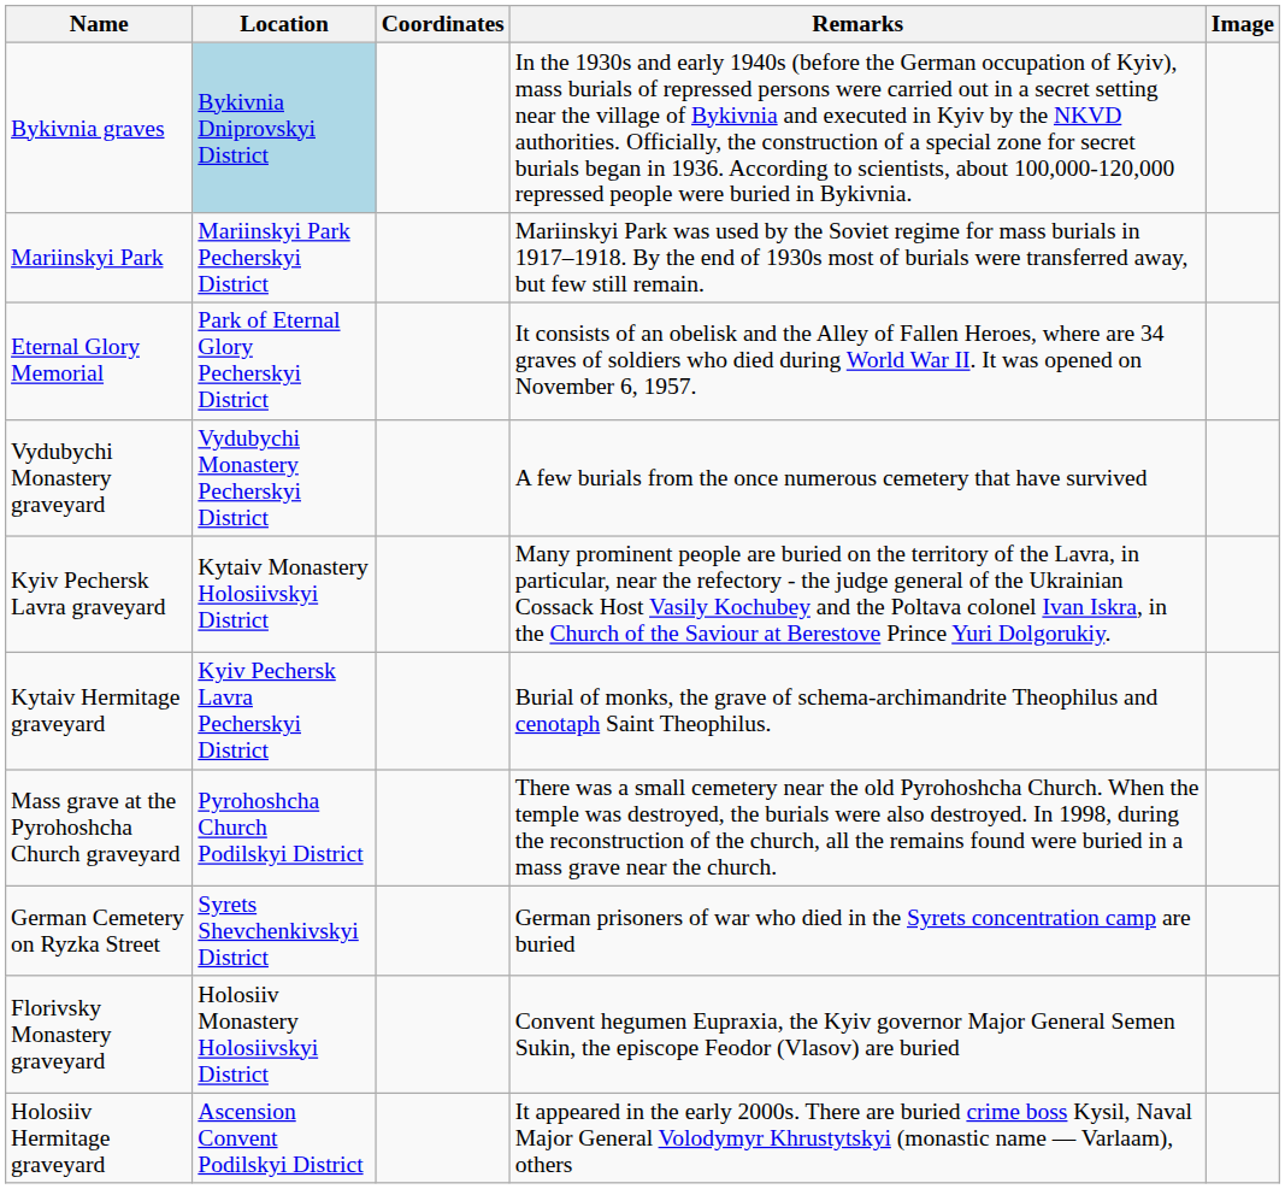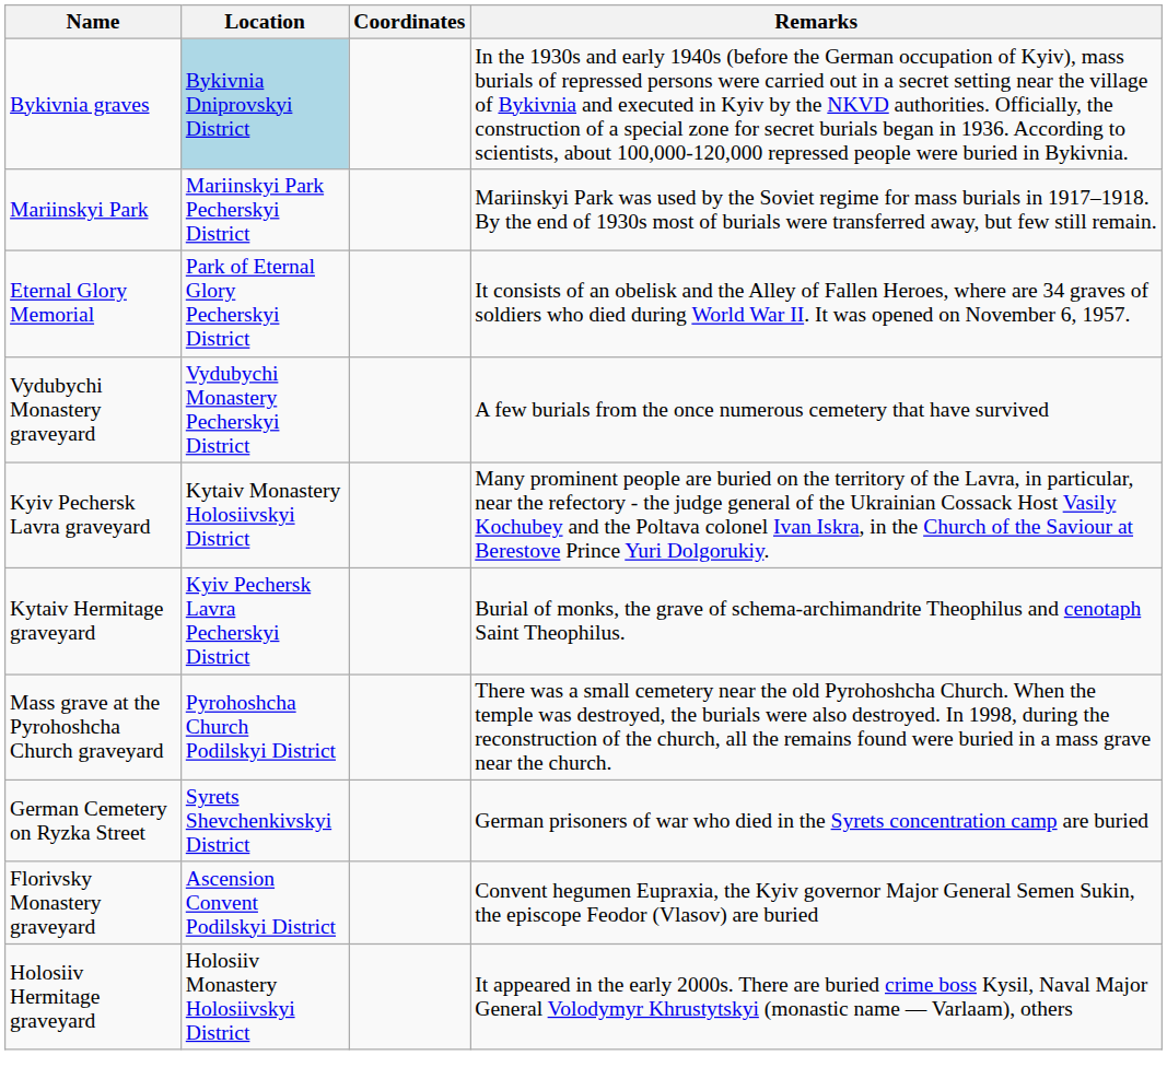- column: Image
Florivsky Monastery graveyard | Location: Holosiiv Monastery Holosiivskyi District -> Ascension Convent Podilskyi District
Holosiiv Hermitage graveyard | Location: Ascension Convent Podilskyi District -> Holosiiv Monastery Holosiivskyi District
